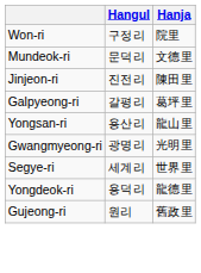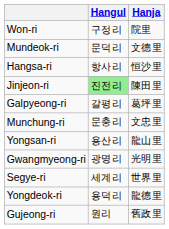+ row: Hangsa-ri | 항사리 | 恒沙里
Jinjeon-ri | Hangul: no background -> lightgreen background
+ row: Munchung-ri | 문충리 | 文忠里
